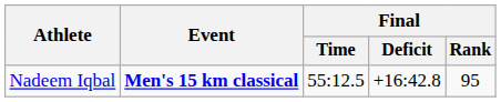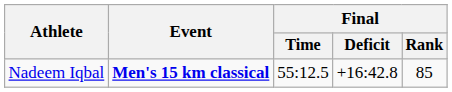Nadeem Iqbal | Final / Rank: 95 -> 85
